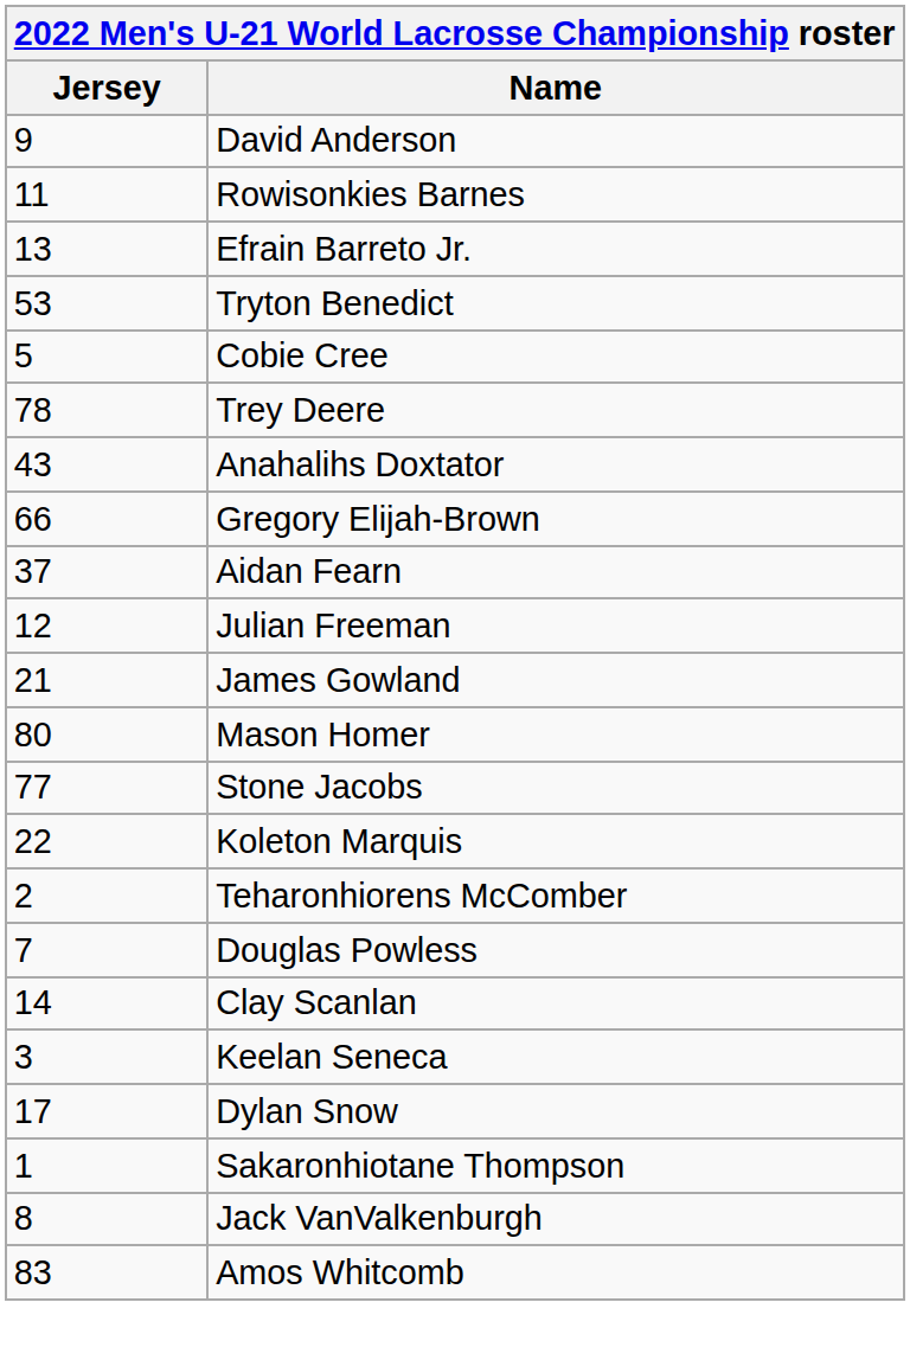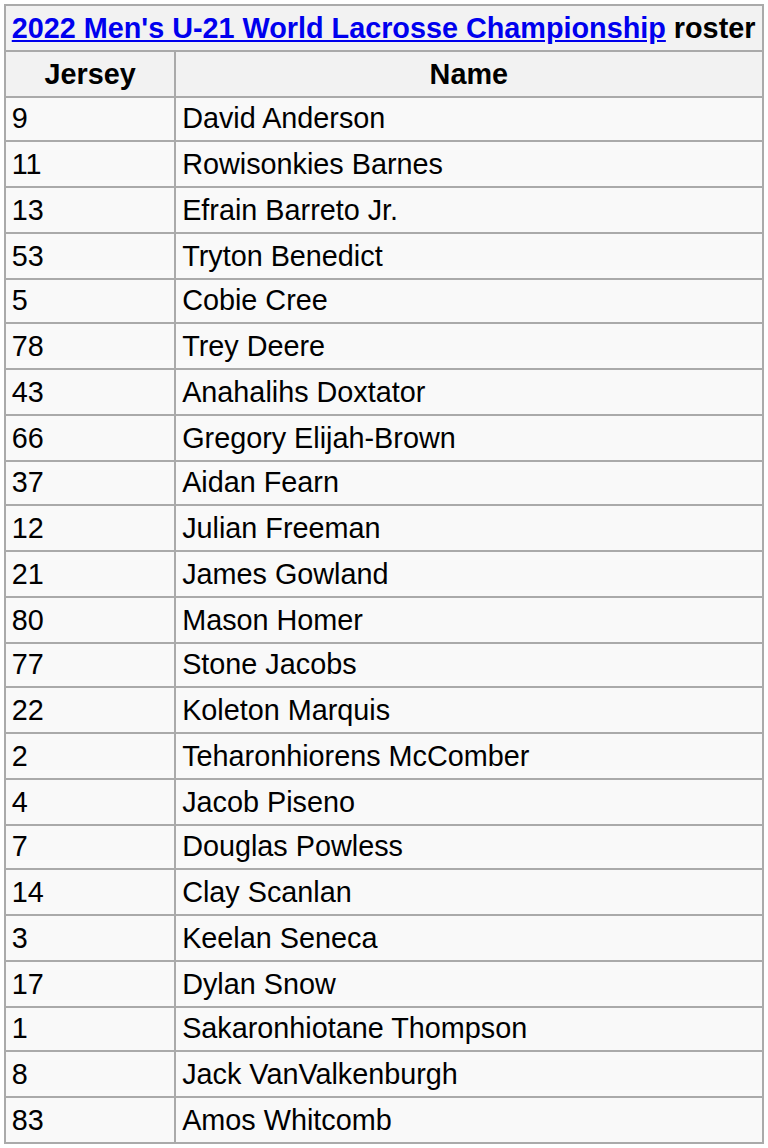+ row: 4 | Jacob Piseno
